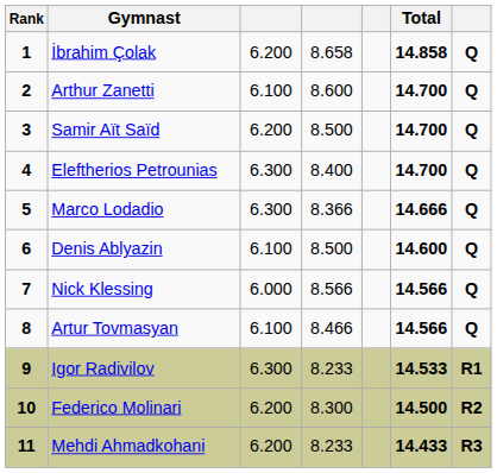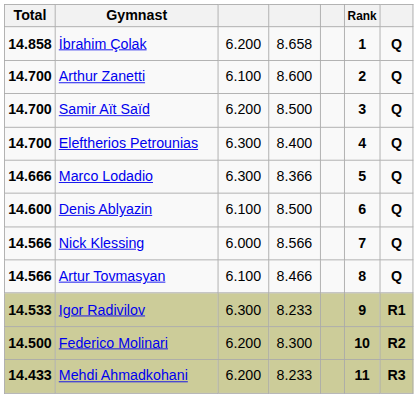columns swapped: Rank <-> Total
